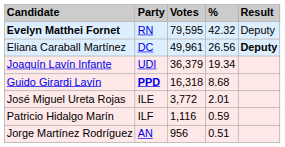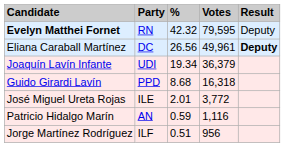columns swapped: Votes <-> %
Guido Girardi Lavín | Party: bold -> normal
Patricio Hidalgo Marín | Party: ILF -> AN
Jorge Martínez Rodríguez | Party: AN -> ILF
